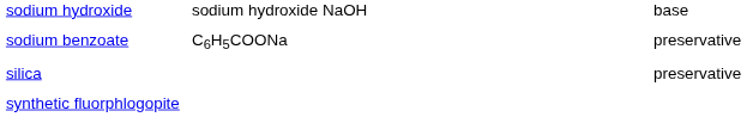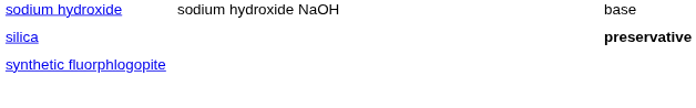- row: sodium benzoate | C6H5COONa | preservative
silica | column 3: normal -> bold
